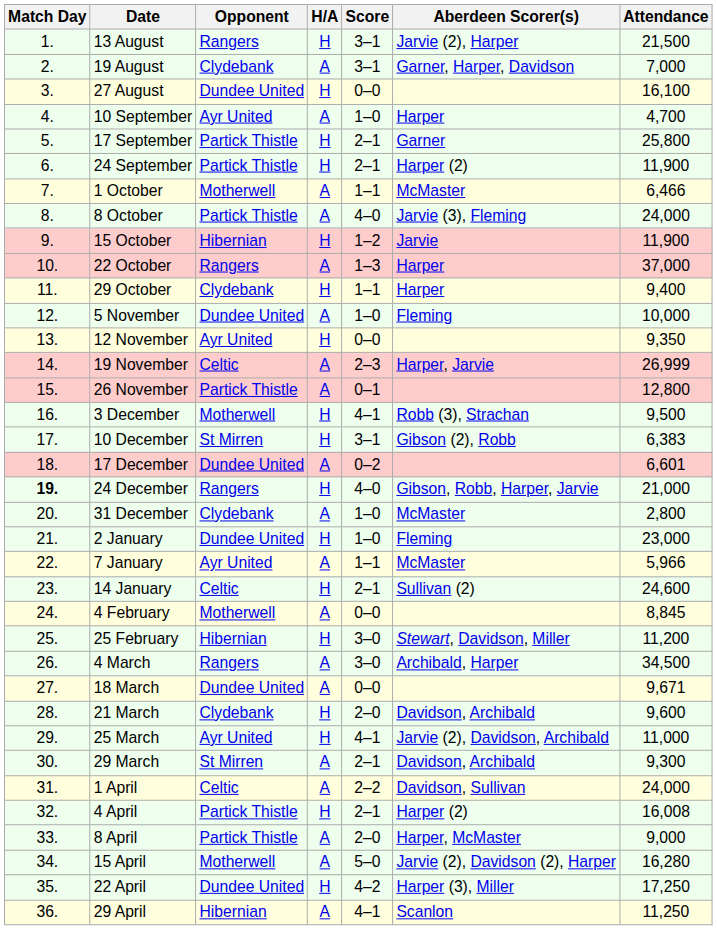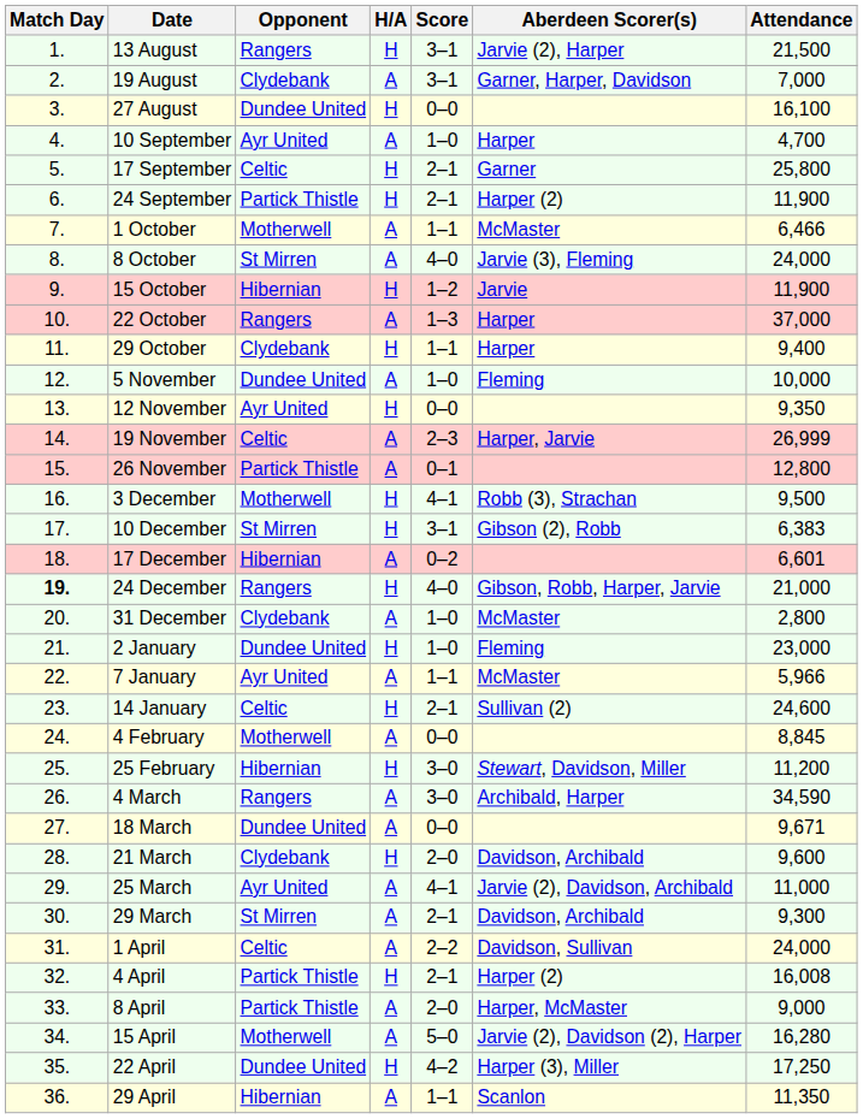17 September | Opponent: Partick Thistle -> Celtic
8 October | Opponent: Partick Thistle -> St Mirren
17 December | Opponent: Dundee United -> Hibernian
4 March | Attendance: 34,500 -> 34,590
25 March | H/A: H -> A
29 April | Score: 4–1 -> 1–1
29 April | Attendance: 11,250 -> 11,350
